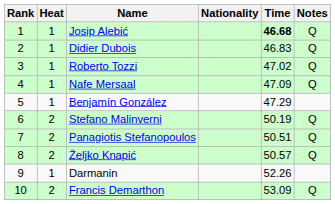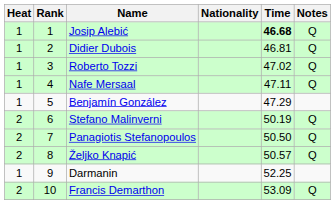columns swapped: Rank <-> Heat
Didier Dubois | Time: 46.83 -> 46.81
Nafe Mersaal | Time: 47.09 -> 47.11
Panagiotis Stefanopoulos | Time: 50.51 -> 50.50
Darmanin | Time: 52.26 -> 52.25
